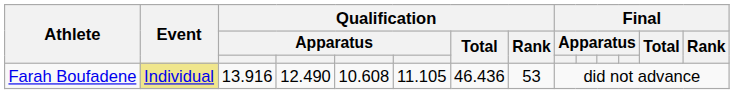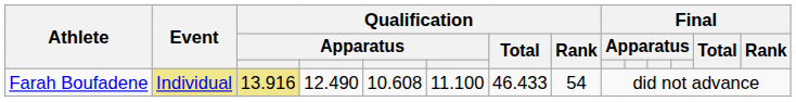Farah Boufadene | column 3: no background -> khaki background
Farah Boufadene | column 6: 11.105 -> 11.100
Farah Boufadene | Qualification / Total: 46.436 -> 46.433
Farah Boufadene | Qualification / Rank: 53 -> 54
